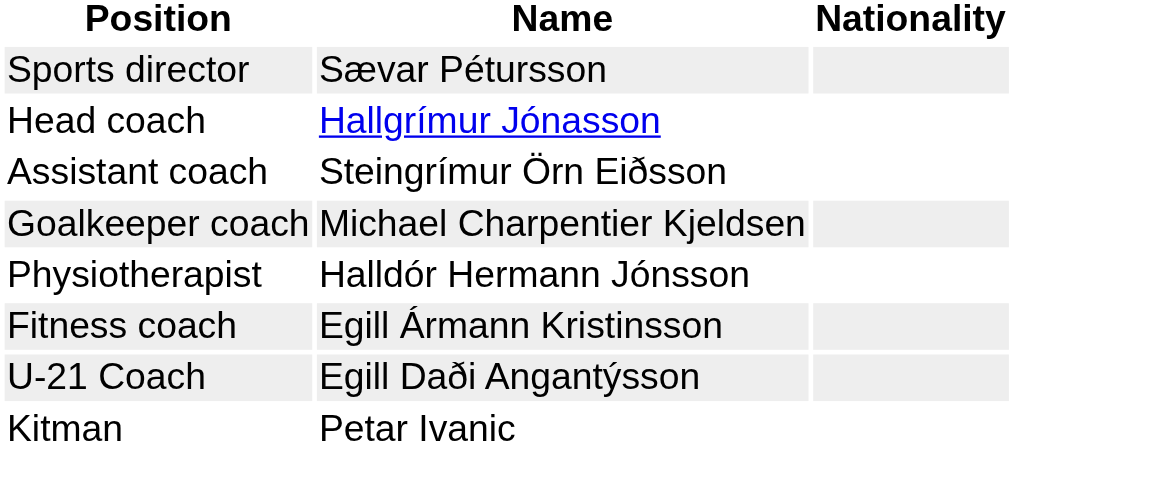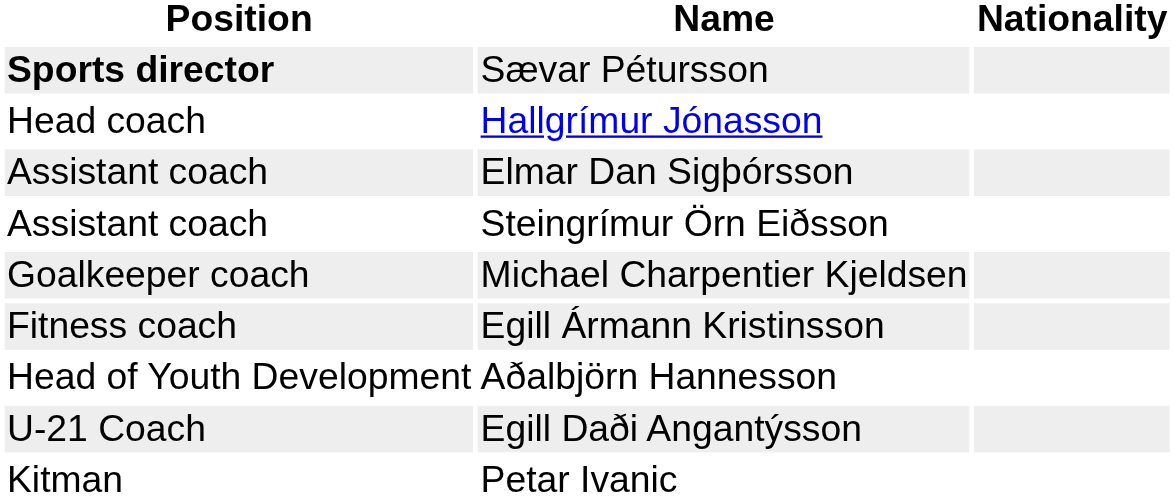Sævar Pétursson | Position: normal -> bold
+ row: Assistant coach | Elmar Dan Sigþórsson
- row: Physiotherapist | Halldór Hermann Jónsson
+ row: Head of Youth Development | Aðalbjörn Hannesson
